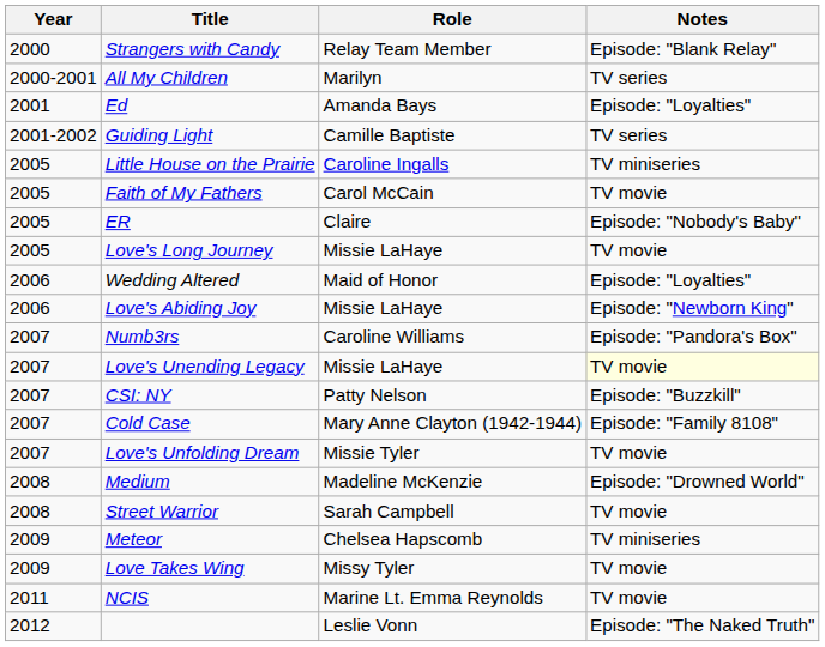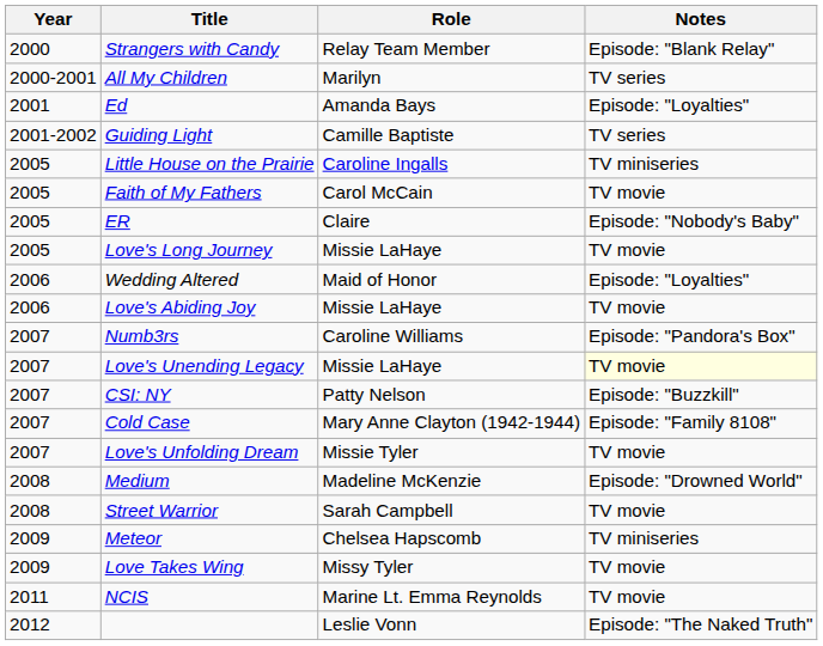Love's Abiding Joy | Notes: Episode: "Newborn King" -> TV movie
